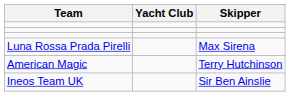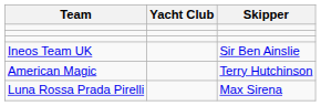rows swapped: Luna Rossa Prada Pirelli <-> Ineos Team UK
